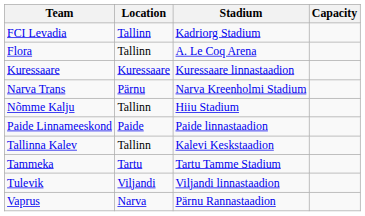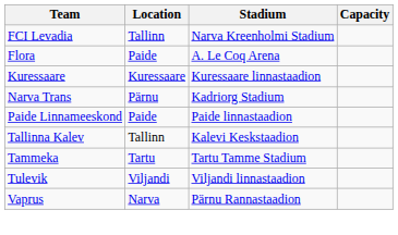FCI Levadia | Stadium: Kadriorg Stadium -> Narva Kreenholmi Stadium
Flora | Location: Tallinn -> Paide
Narva Trans | Stadium: Narva Kreenholmi Stadium -> Kadriorg Stadium
- row: Nõmme Kalju | Tallinn | Hiiu Stadium
